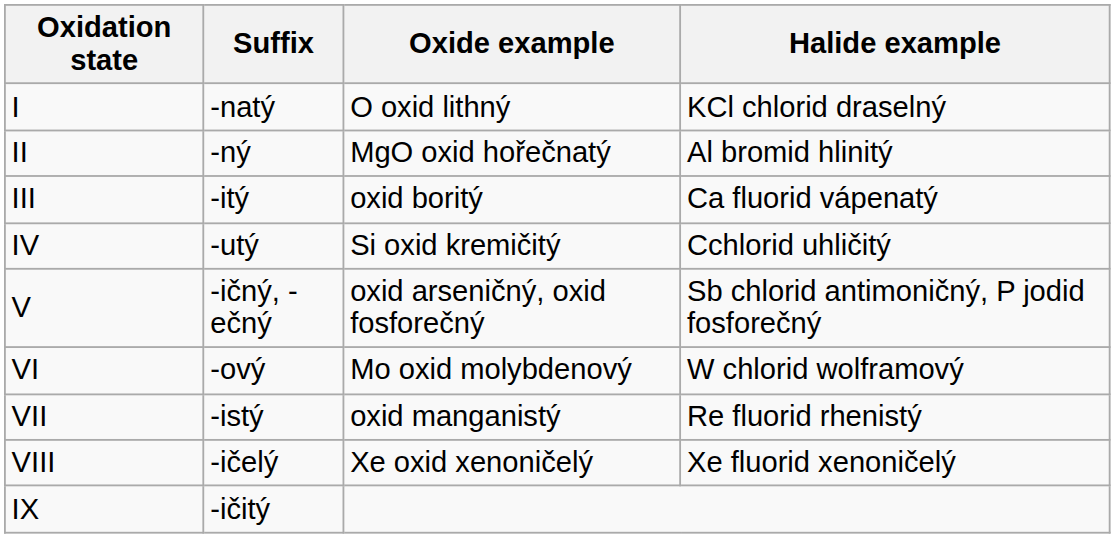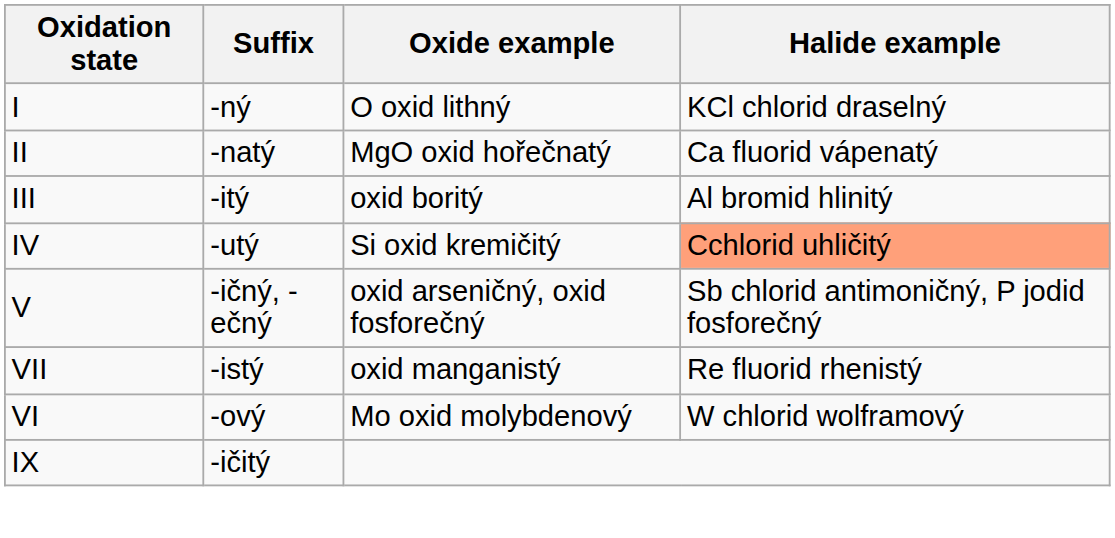I | Suffix: -natý -> -ný
II | Suffix: -ný -> -natý
II | Halide example: Al bromid hlinitý -> Ca fluorid vápenatý
III | Halide example: Ca fluorid vápenatý -> Al bromid hlinitý
IV | Halide example: no background -> lightsalmon background
rows swapped: VI <-> VII
- row: VIII | -ičelý | Xe oxid xenoničelý | Xe fluorid xenoničelý
